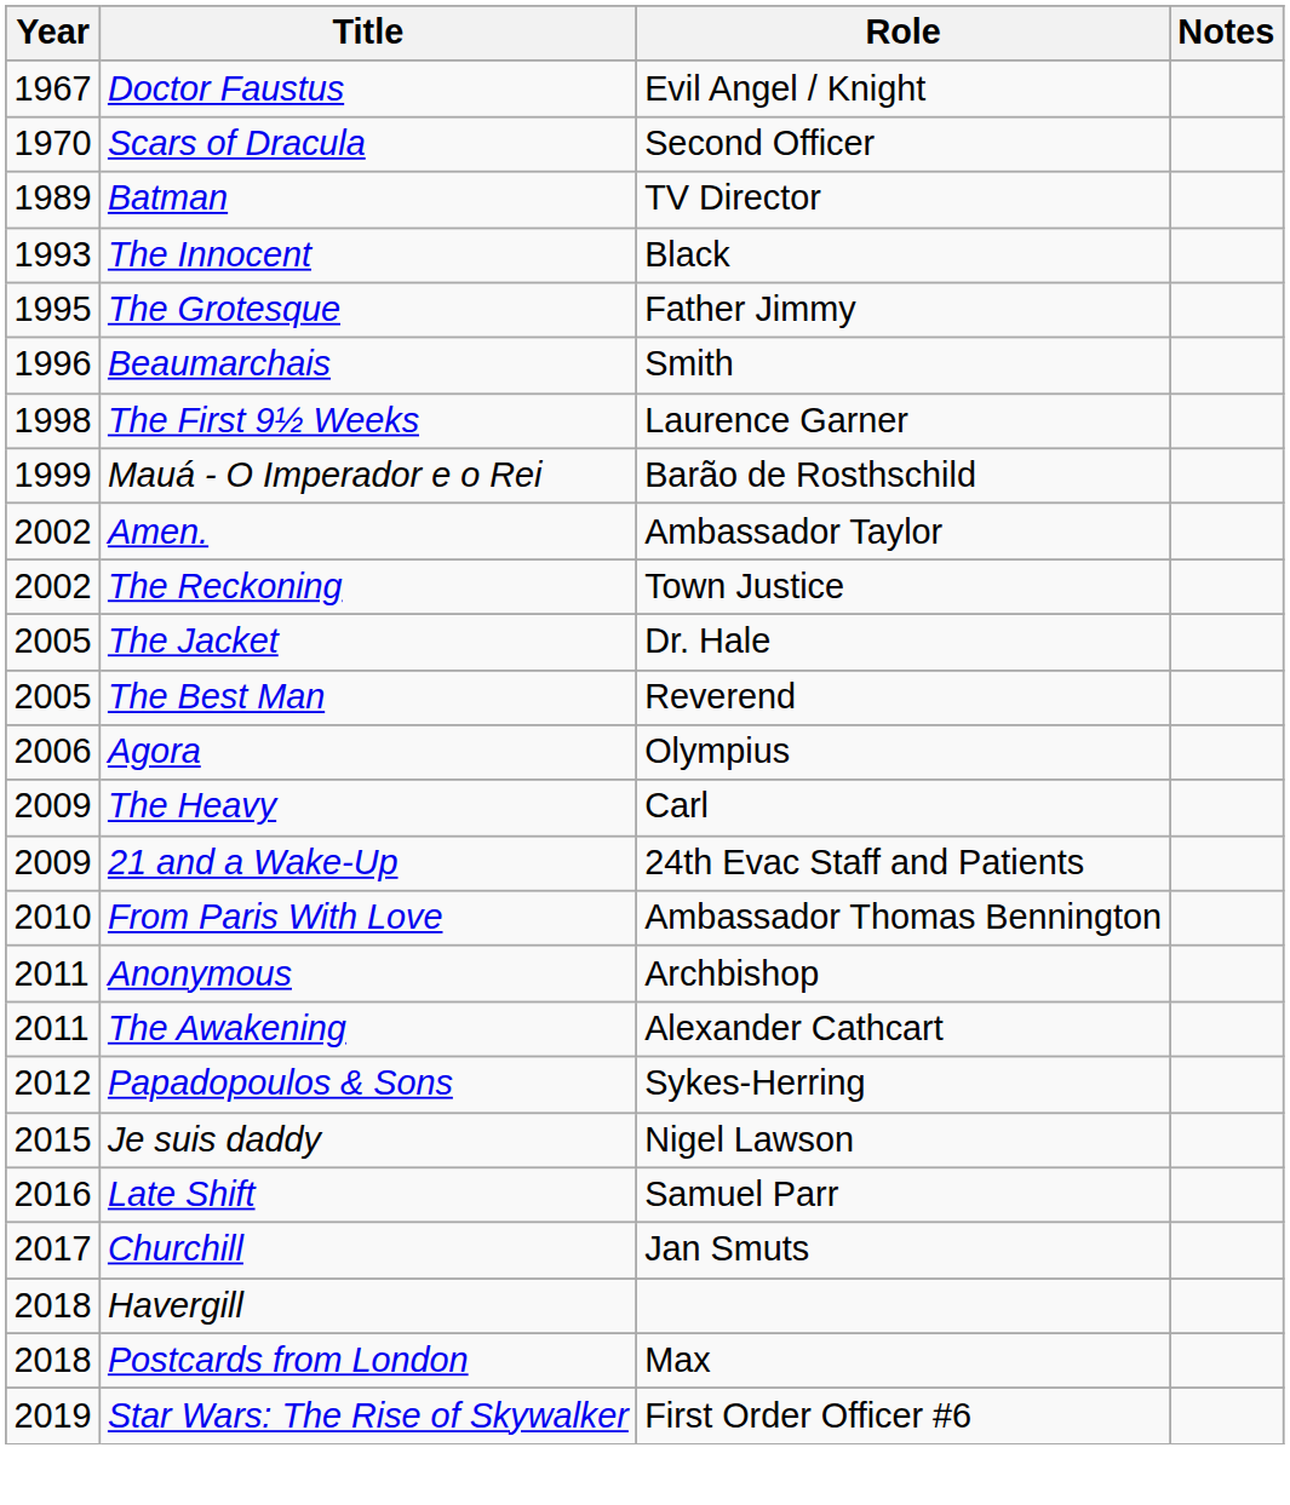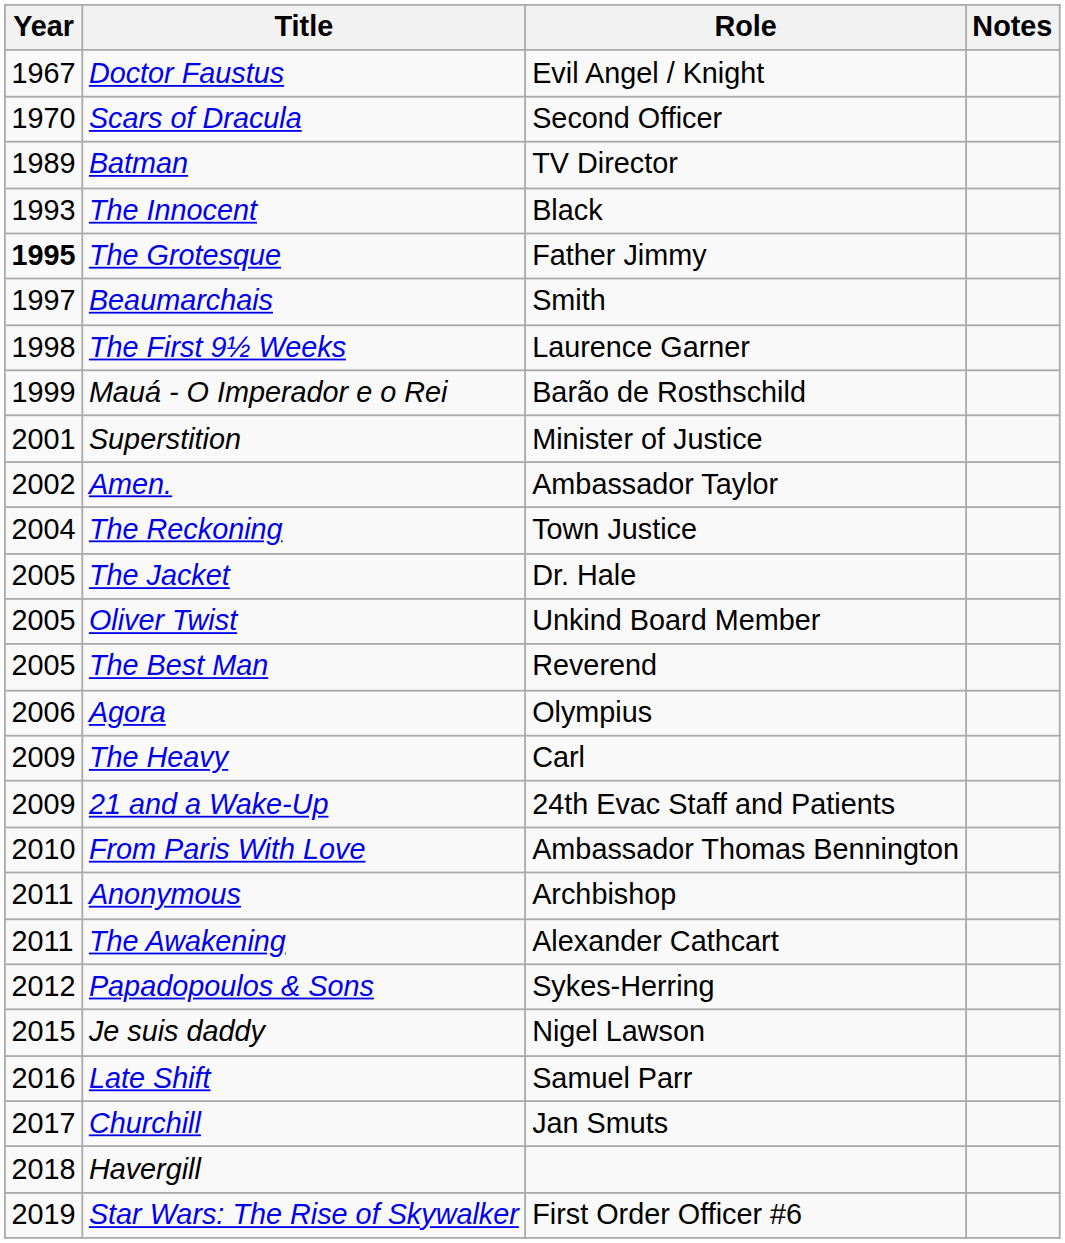The Grotesque | Year: normal -> bold
Beaumarchais | Year: 1996 -> 1997
+ row: 2001 | Superstition | Minister of Justice
The Reckoning | Year: 2002 -> 2004
+ row: 2005 | Oliver Twist | Unkind Board Member
- row: 2018 | Postcards from London | Max
